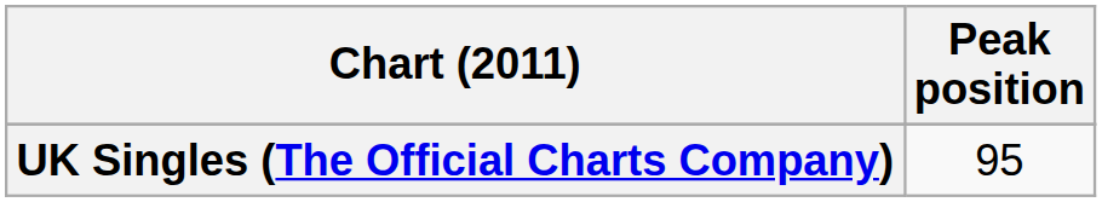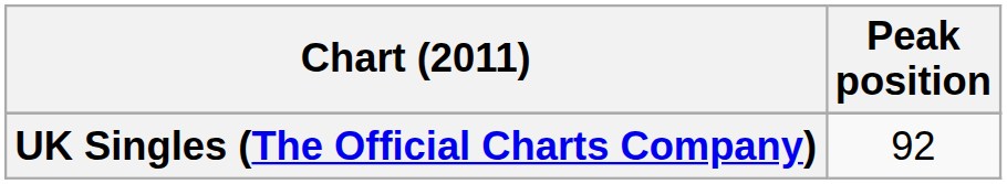UK Singles (The Official Charts Company) | Peak position: 95 -> 92
